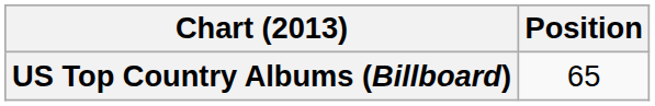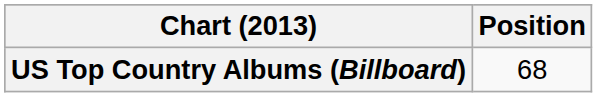US Top Country Albums (Billboard) | Position: 65 -> 68
